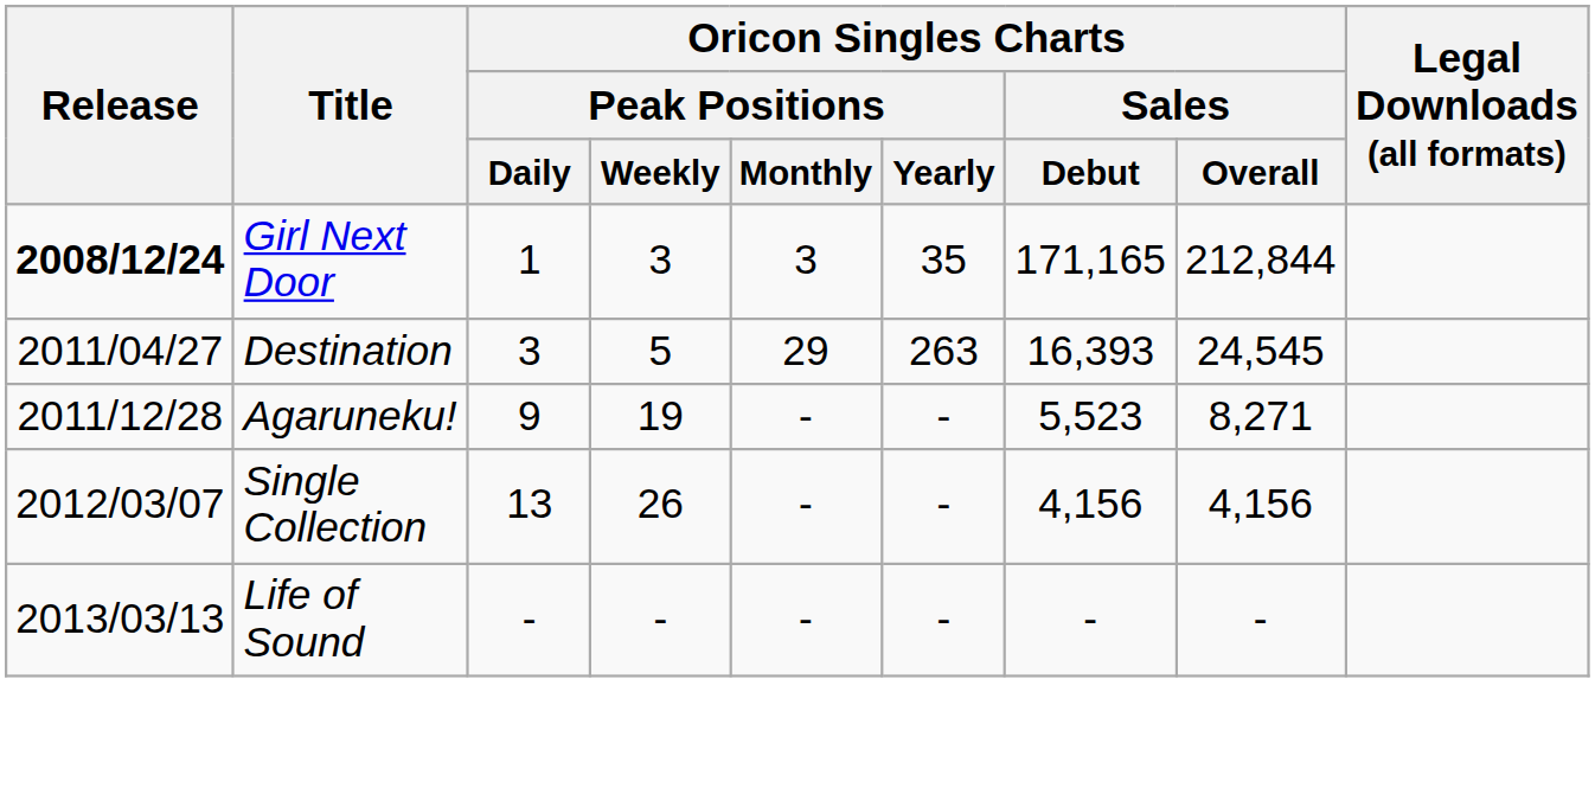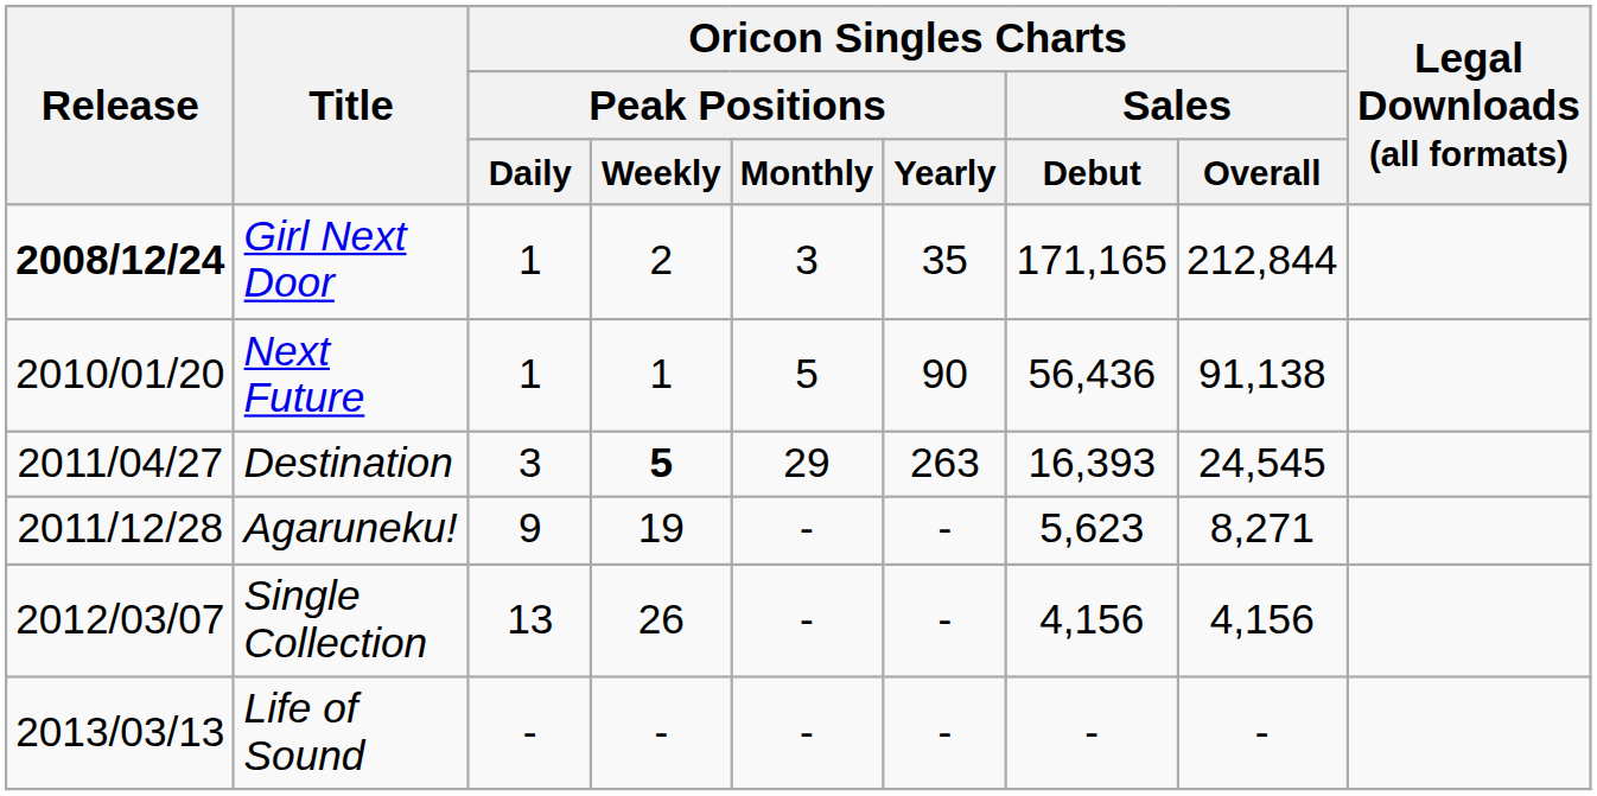Girl Next Door | Oricon Singles Charts / Peak Positions / Weekly: 3 -> 2
+ row: 2010/01/20 | Next Future | 1 | 1 | 5 | 90 | 56,436 | 91,138
Destination | Oricon Singles Charts / Peak Positions / Weekly: normal -> bold
Agaruneku! | Oricon Singles Charts / Sales / Debut: 5,523 -> 5,623
